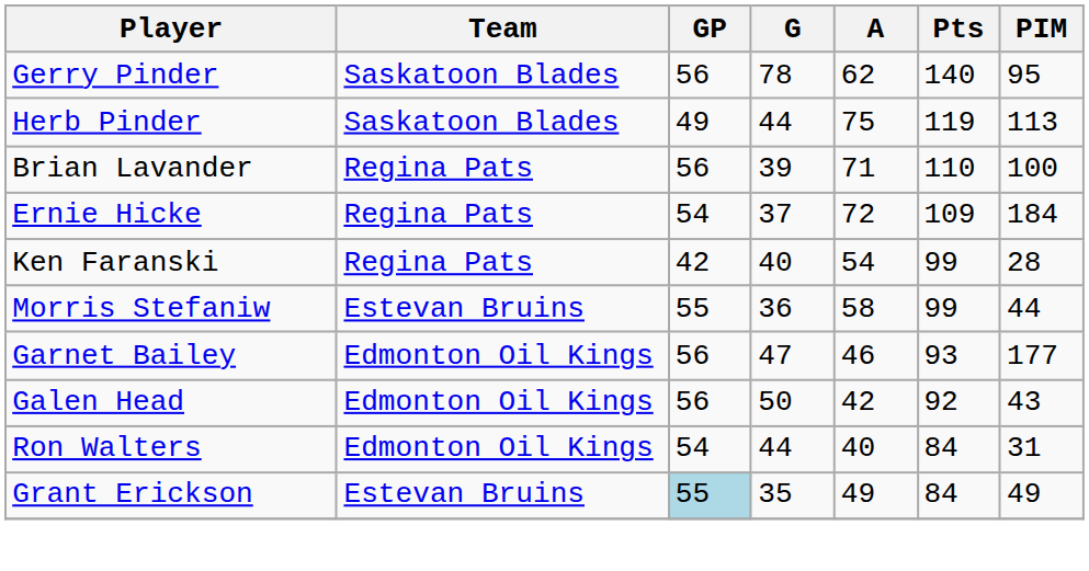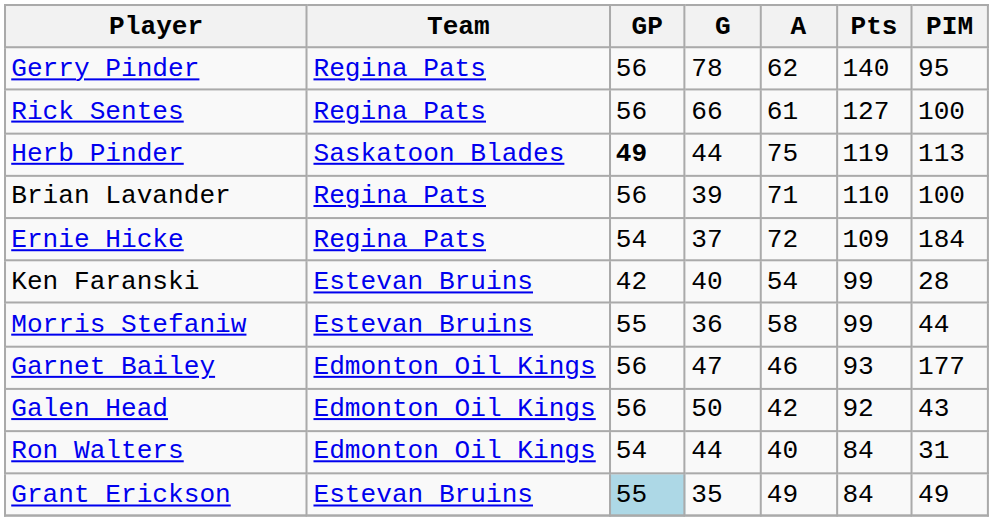Gerry Pinder | Team: Saskatoon Blades -> Regina Pats
+ row: Rick Sentes | Regina Pats | 56 | 66 | 61 | 127 | 100
Herb Pinder | GP: normal -> bold
Ken Faranski | Team: Regina Pats -> Estevan Bruins
